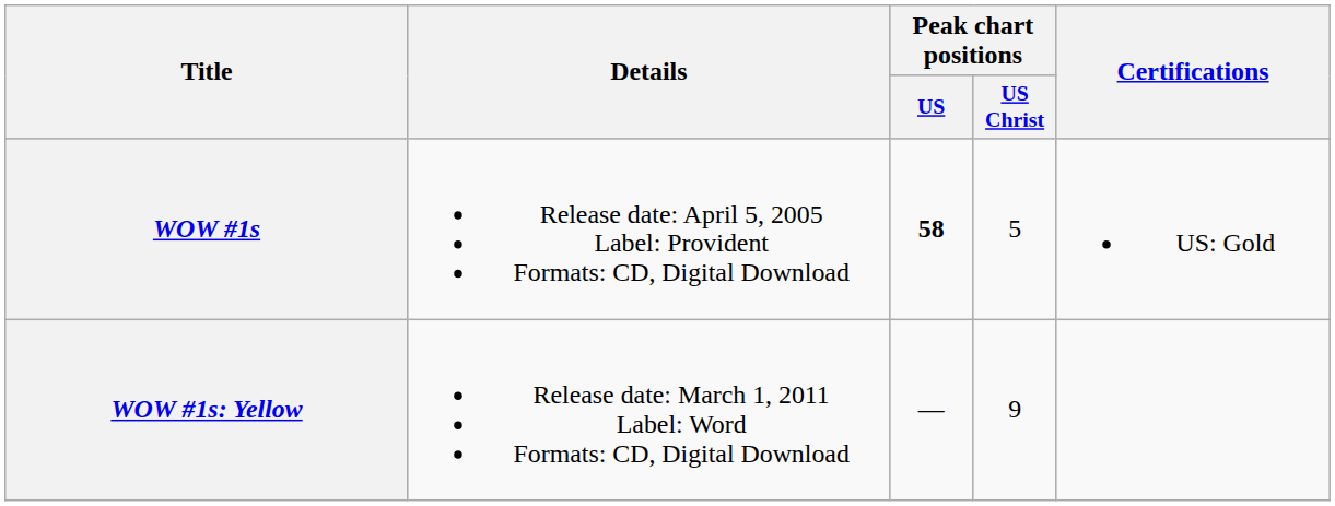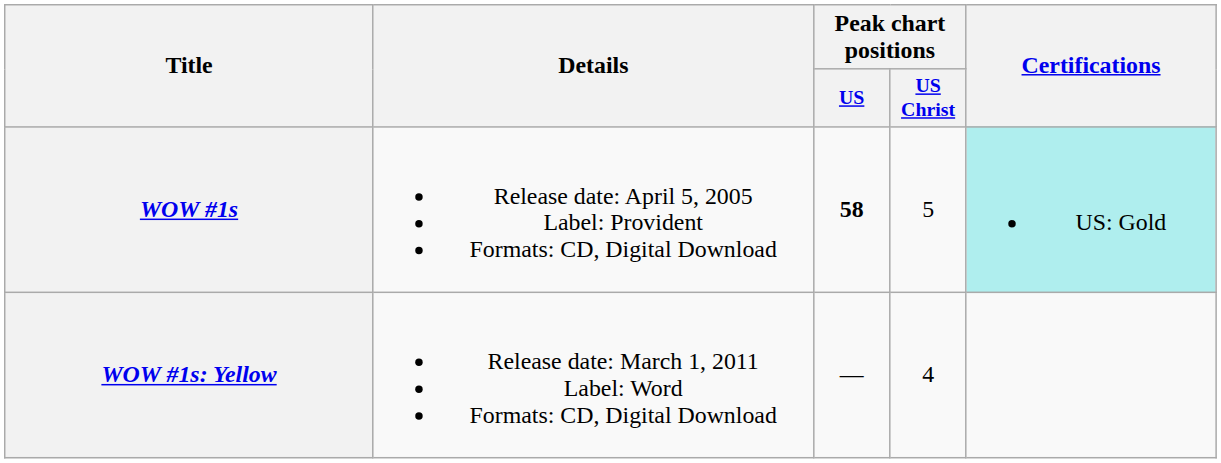WOW #1s | Certifications: no background -> paleturquoise background
WOW #1s: Yellow | Peak chart positions / US Christ: 9 -> 4
